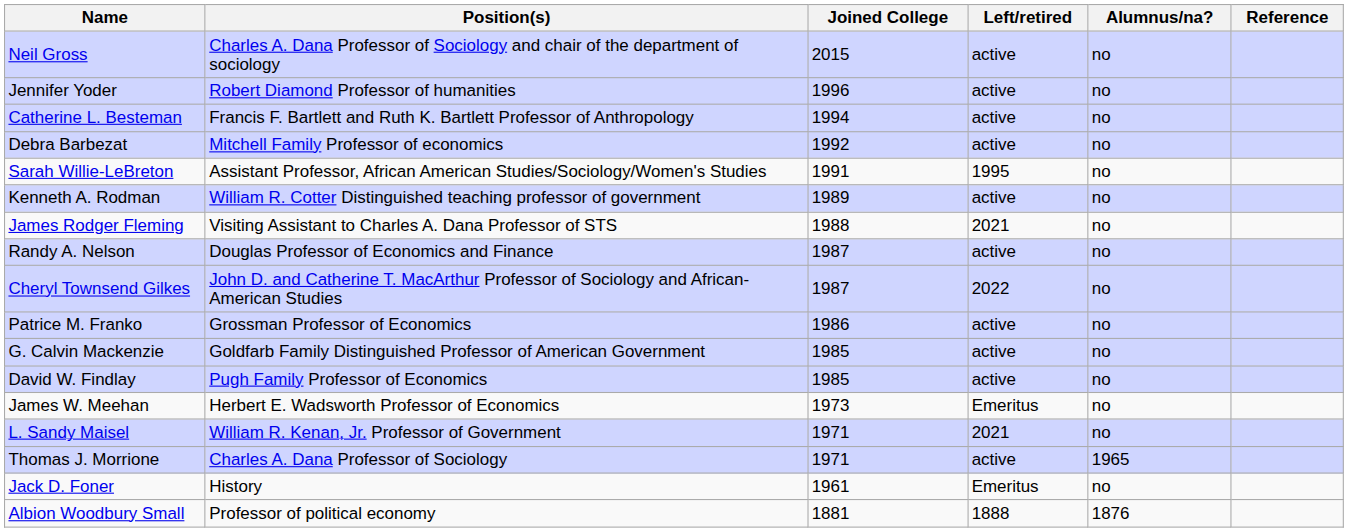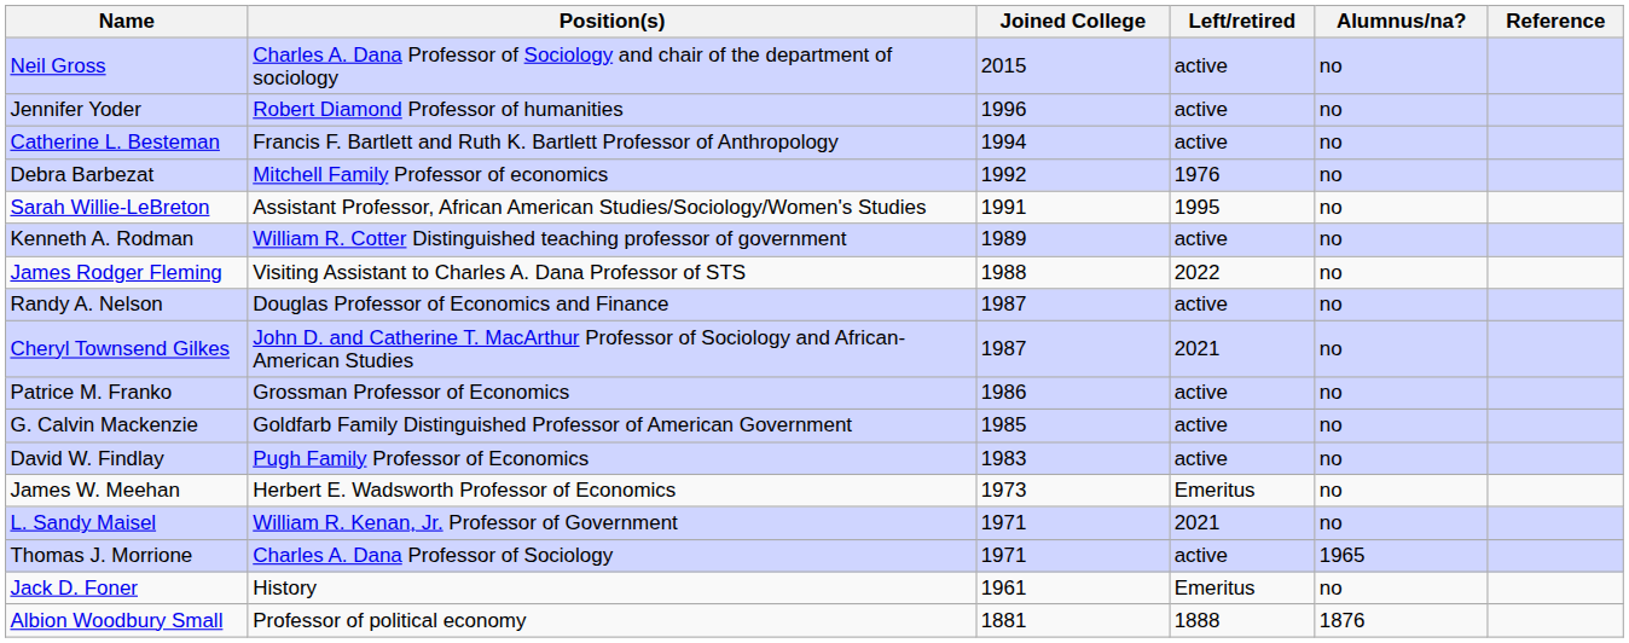Debra Barbezat | Left/retired: active -> 1976
James Rodger Fleming | Left/retired: 2021 -> 2022
Cheryl Townsend Gilkes | Left/retired: 2022 -> 2021
David W. Findlay | Joined College: 1985 -> 1983
